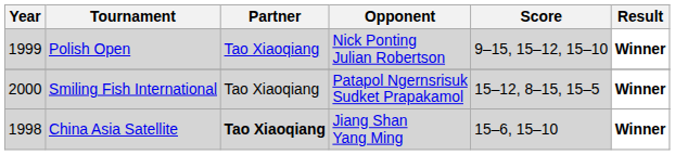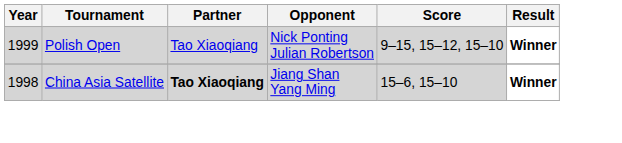- row: 2000 | Smiling Fish International | Tao Xiaoqiang | Patapol Ngernsrisuk Sudket Prapakamol | 15–12, 8–15, 15–5 | Winner
